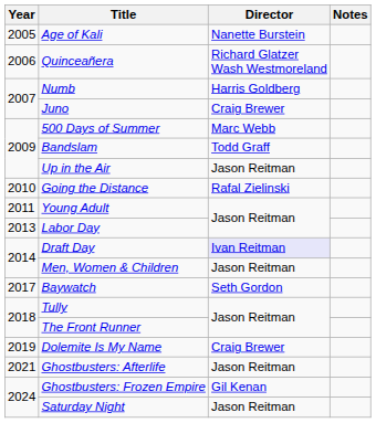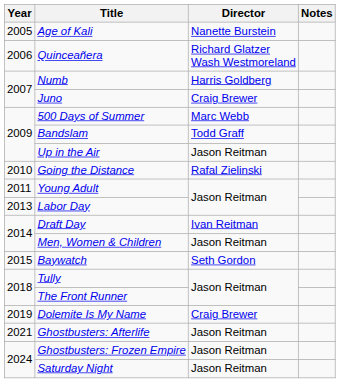Draft Day | Director: lavender background -> no background
Baywatch | Year: 2017 -> 2015
Ghostbusters: Frozen Empire | Director: Gil Kenan -> Jason Reitman
